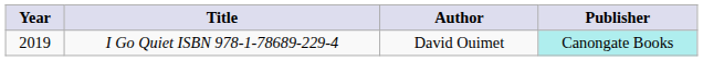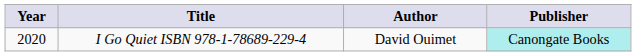I Go Quiet ISBN 978-1-78689-229-4 | Year: 2019 -> 2020
